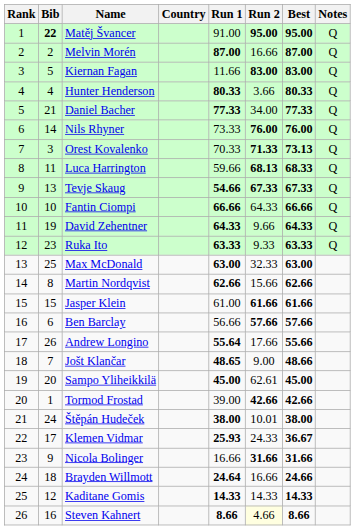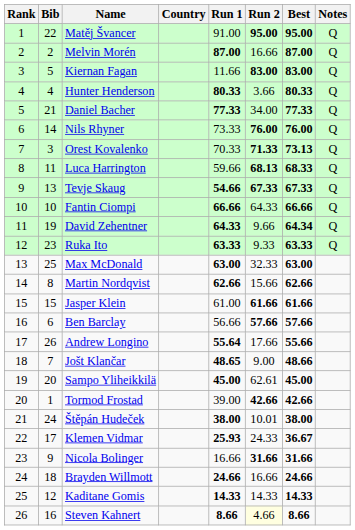Matěj Švancer | Bib: bold -> normal
David Zehentner | Best: 64.33 -> 64.34
Brayden Willmott | Run 1: 24.64 -> 24.66
